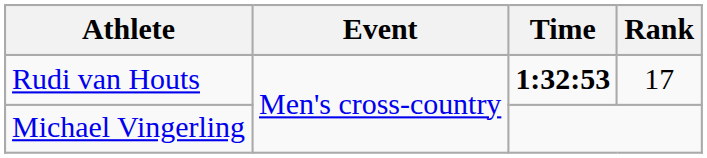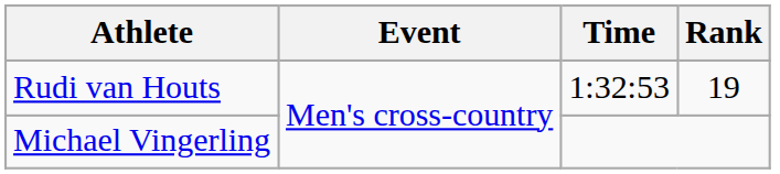Rudi van Houts | Time: bold -> normal
Rudi van Houts | Rank: 17 -> 19
